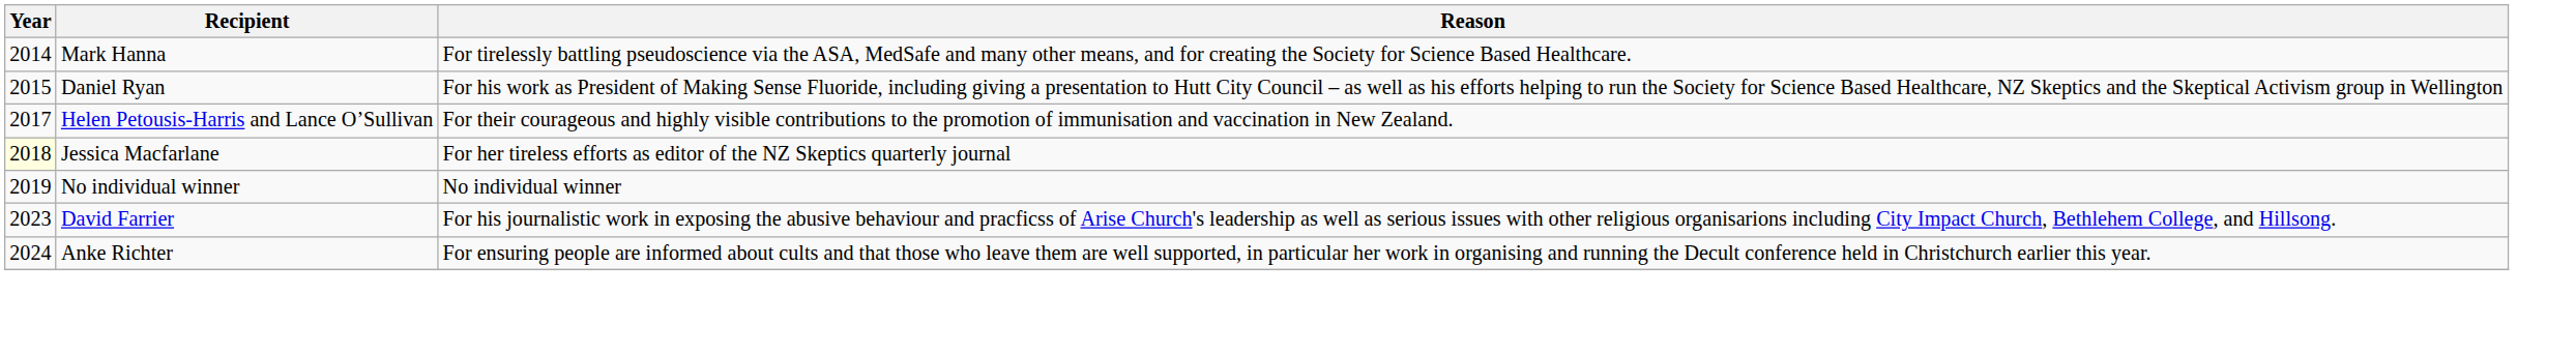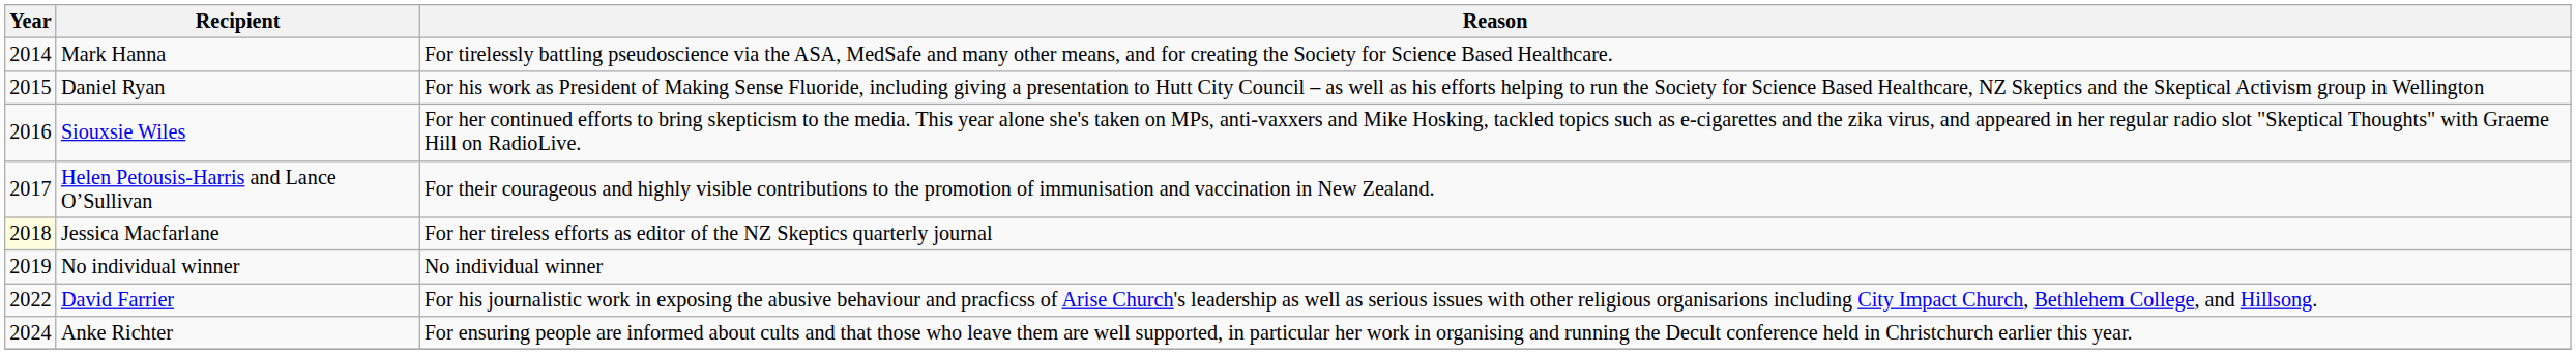+ row: 2016 | Siouxsie Wiles | For her continued efforts to bring skepticism to the media. This year alone she's taken on MPs, anti-vaxxers and Mike Hosking, tackled topics such as e-cigarettes and the zika virus, and appeared in her regular radio slot "Skeptical Thoughts" with Graeme Hill on RadioLive.
David Farrier | Year: 2023 -> 2022
